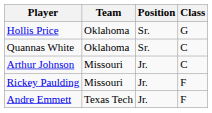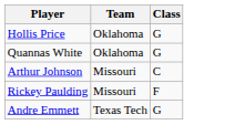- column: Position | Sr. | Sr. | Jr. | Jr. | Jr.
Quannas White | Class: C -> G
Andre Emmett | Class: F -> G
